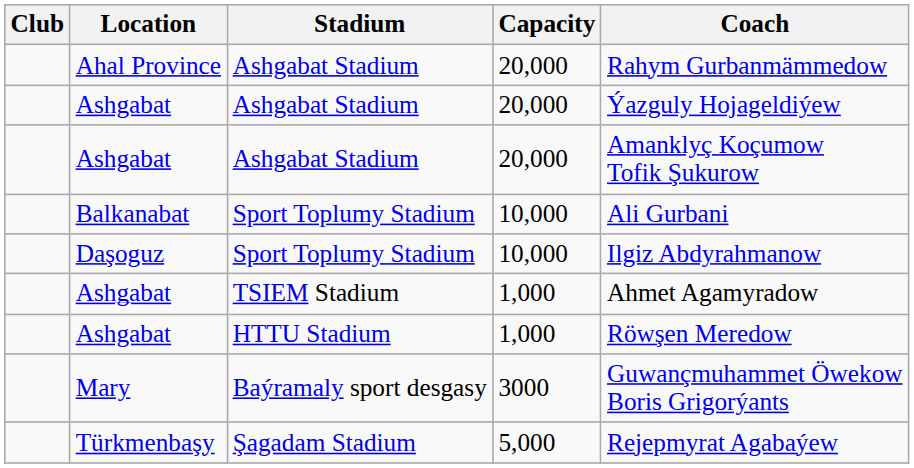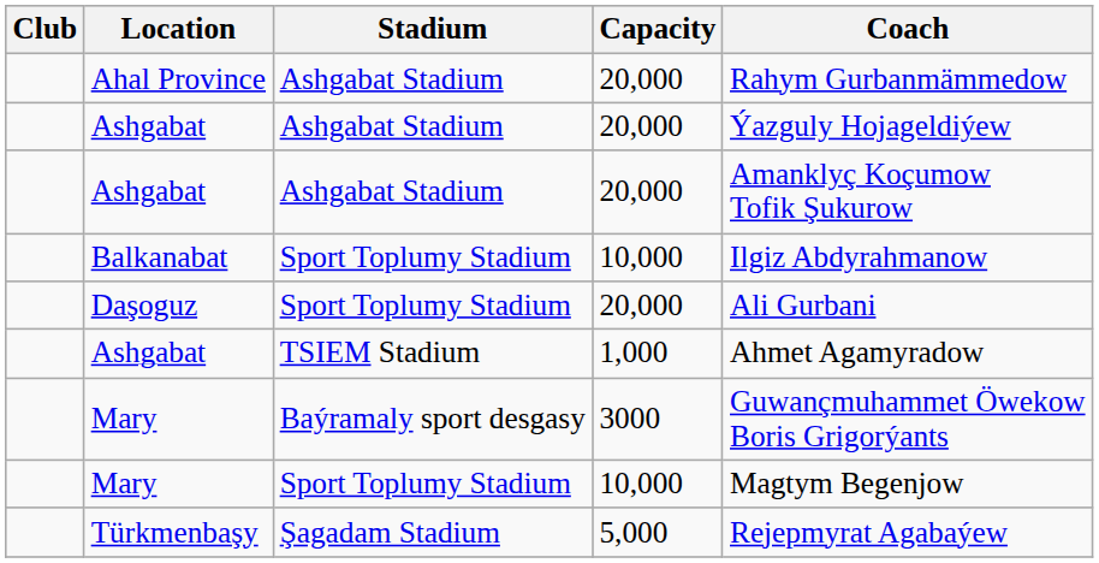Balkanabat | Coach: Ali Gurbani -> Ilgiz Abdyrahmanow
Daşoguz | Capacity: 10,000 -> 20,000
Daşoguz | Coach: Ilgiz Abdyrahmanow -> Ali Gurbani
- row: Ashgabat | HTTU Stadium | 1,000 | Röwşen Meredow
+ row: Mary | Sport Toplumy Stadium | 10,000 | Magtym Begenjow
